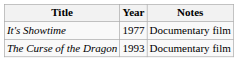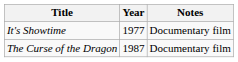The Curse of the Dragon | Year: 1993 -> 1987
